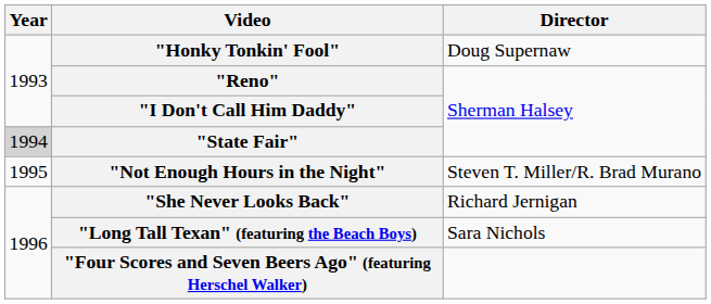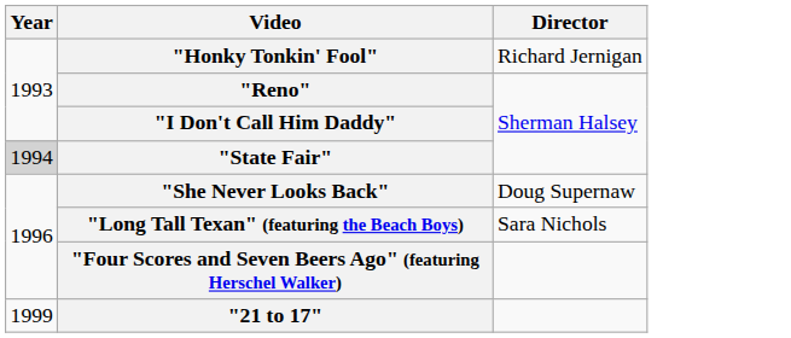"Honky Tonkin' Fool" | Director: Doug Supernaw -> Richard Jernigan
- row: 1995 | "Not Enough Hours in the Night" | Steven T. Miller/R. Brad Murano
"She Never Looks Back" | Director: Richard Jernigan -> Doug Supernaw
+ row: 1999 | "21 to 17"
